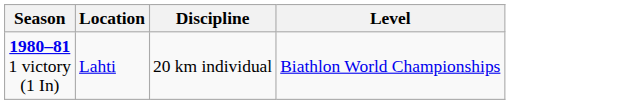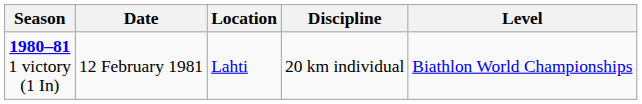+ column: Date | 12 February 1981
